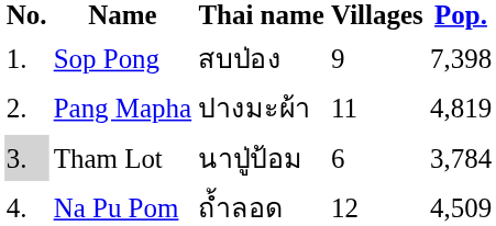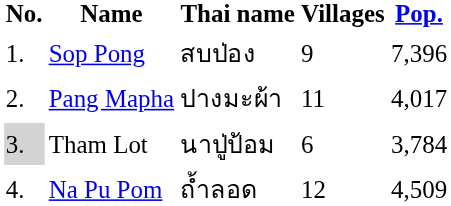Sop Pong | Pop.: 7,398 -> 7,396
Pang Mapha | Pop.: 4,819 -> 4,017
